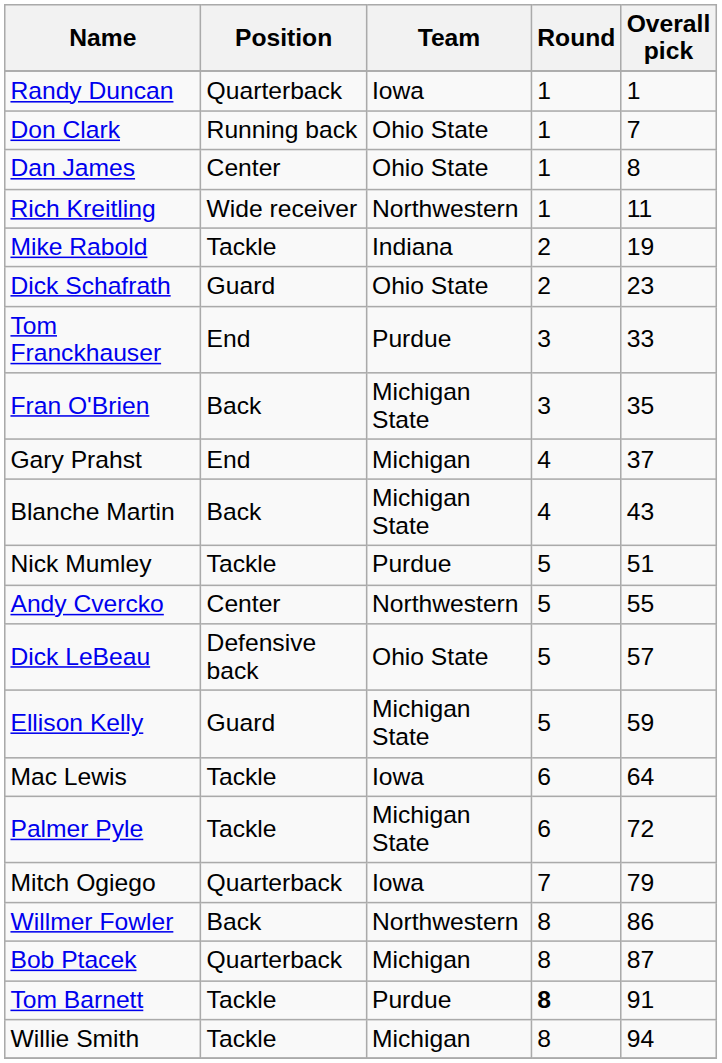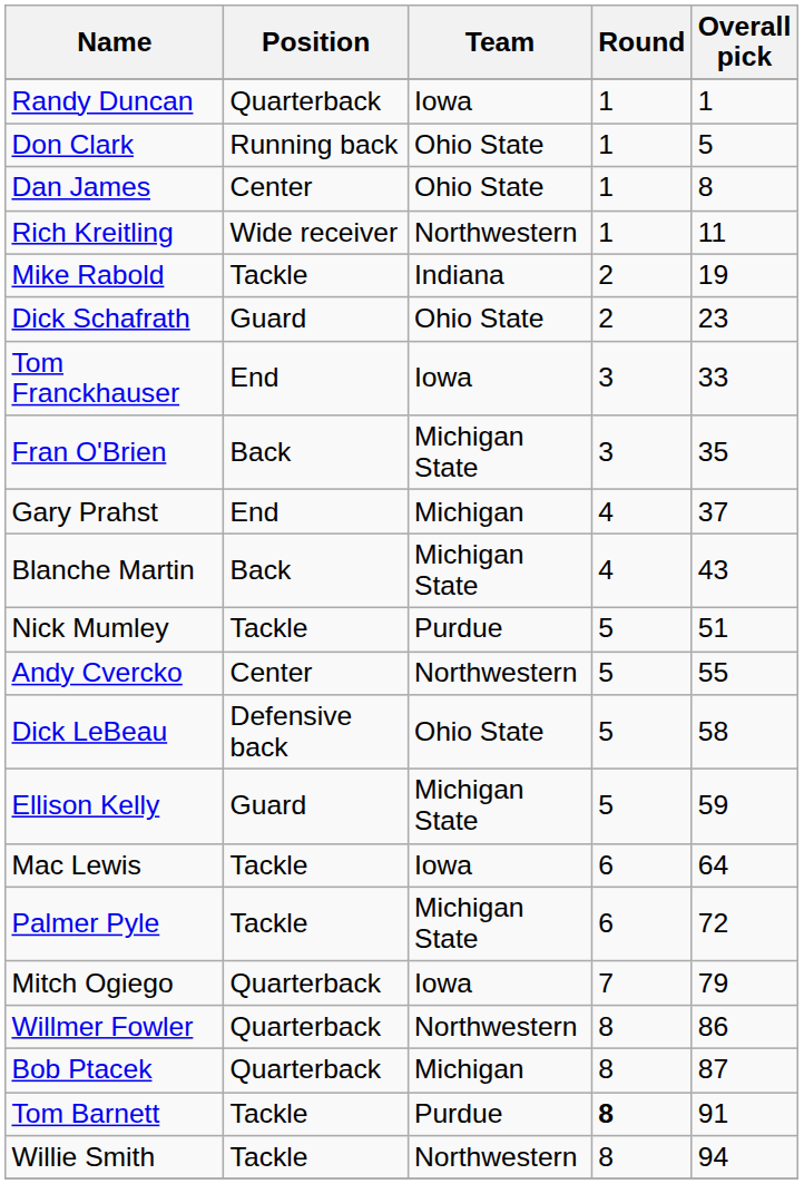Don Clark | Overall pick: 7 -> 5
Tom Franckhauser | Team: Purdue -> Iowa
Dick LeBeau | Overall pick: 57 -> 58
Willmer Fowler | Position: Back -> Quarterback
Willie Smith | Team: Michigan -> Northwestern
